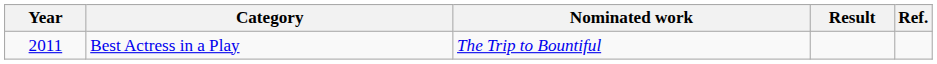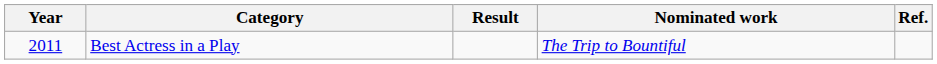columns swapped: Nominated work <-> Result
